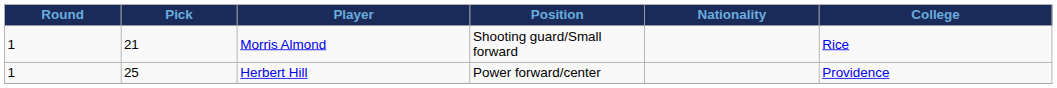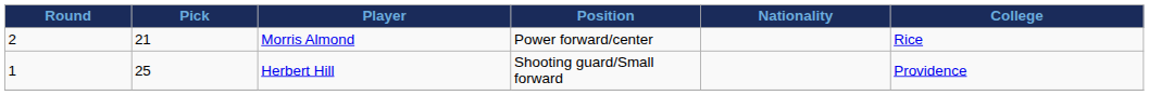Morris Almond | Round: 1 -> 2
Morris Almond | Position: Shooting guard/Small forward -> Power forward/center
Herbert Hill | Position: Power forward/center -> Shooting guard/Small forward
